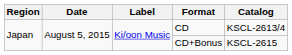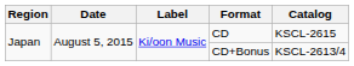CD | Catalog: KSCL-2613/4 -> KSCL-2615
CD+Bonus | Catalog: KSCL-2615 -> KSCL-2613/4
